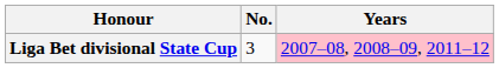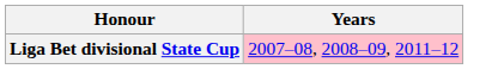- column: No. | 3
